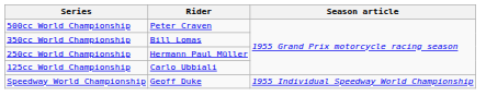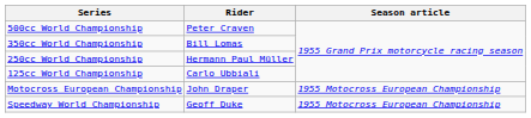+ row: Motocross European Championship | John Draper | 1955 Motocross European Championship
Speedway World Championship | Season article: 1955 Individual Speedway World Championship -> 1955 Motocross European Championship
